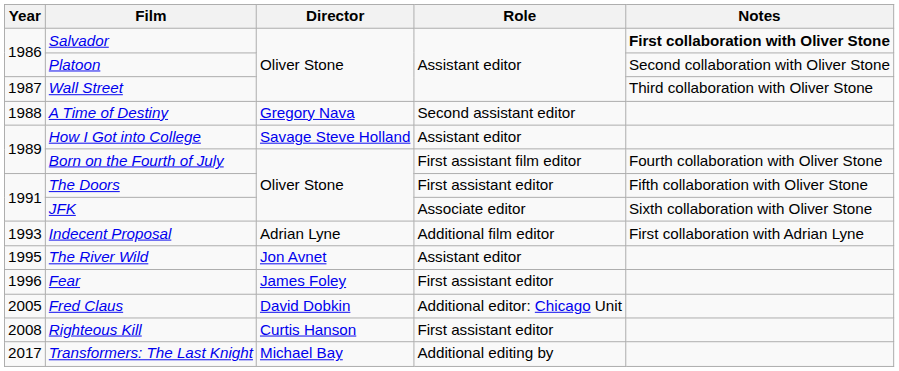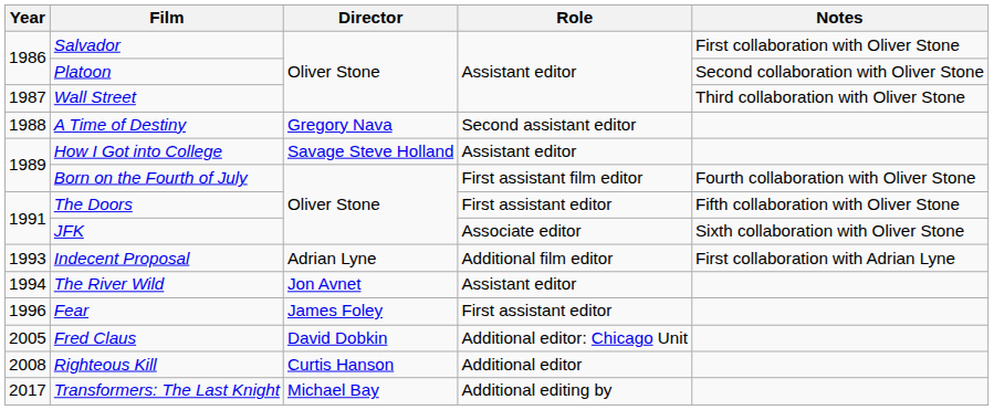Salvador | Notes: bold -> normal
The River Wild | Year: 1995 -> 1994
Righteous Kill | Role: First assistant editor -> Additional editor
